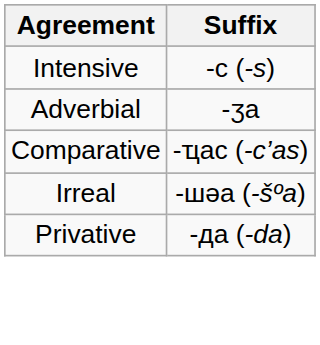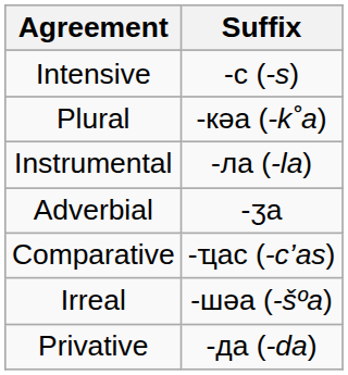+ row: Plural | -кәа (-k˚a)
+ row: Instrumental | -ла (-la)
